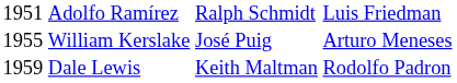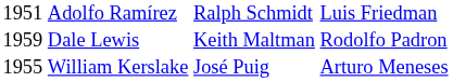rows swapped: William Kerslake <-> Dale Lewis
